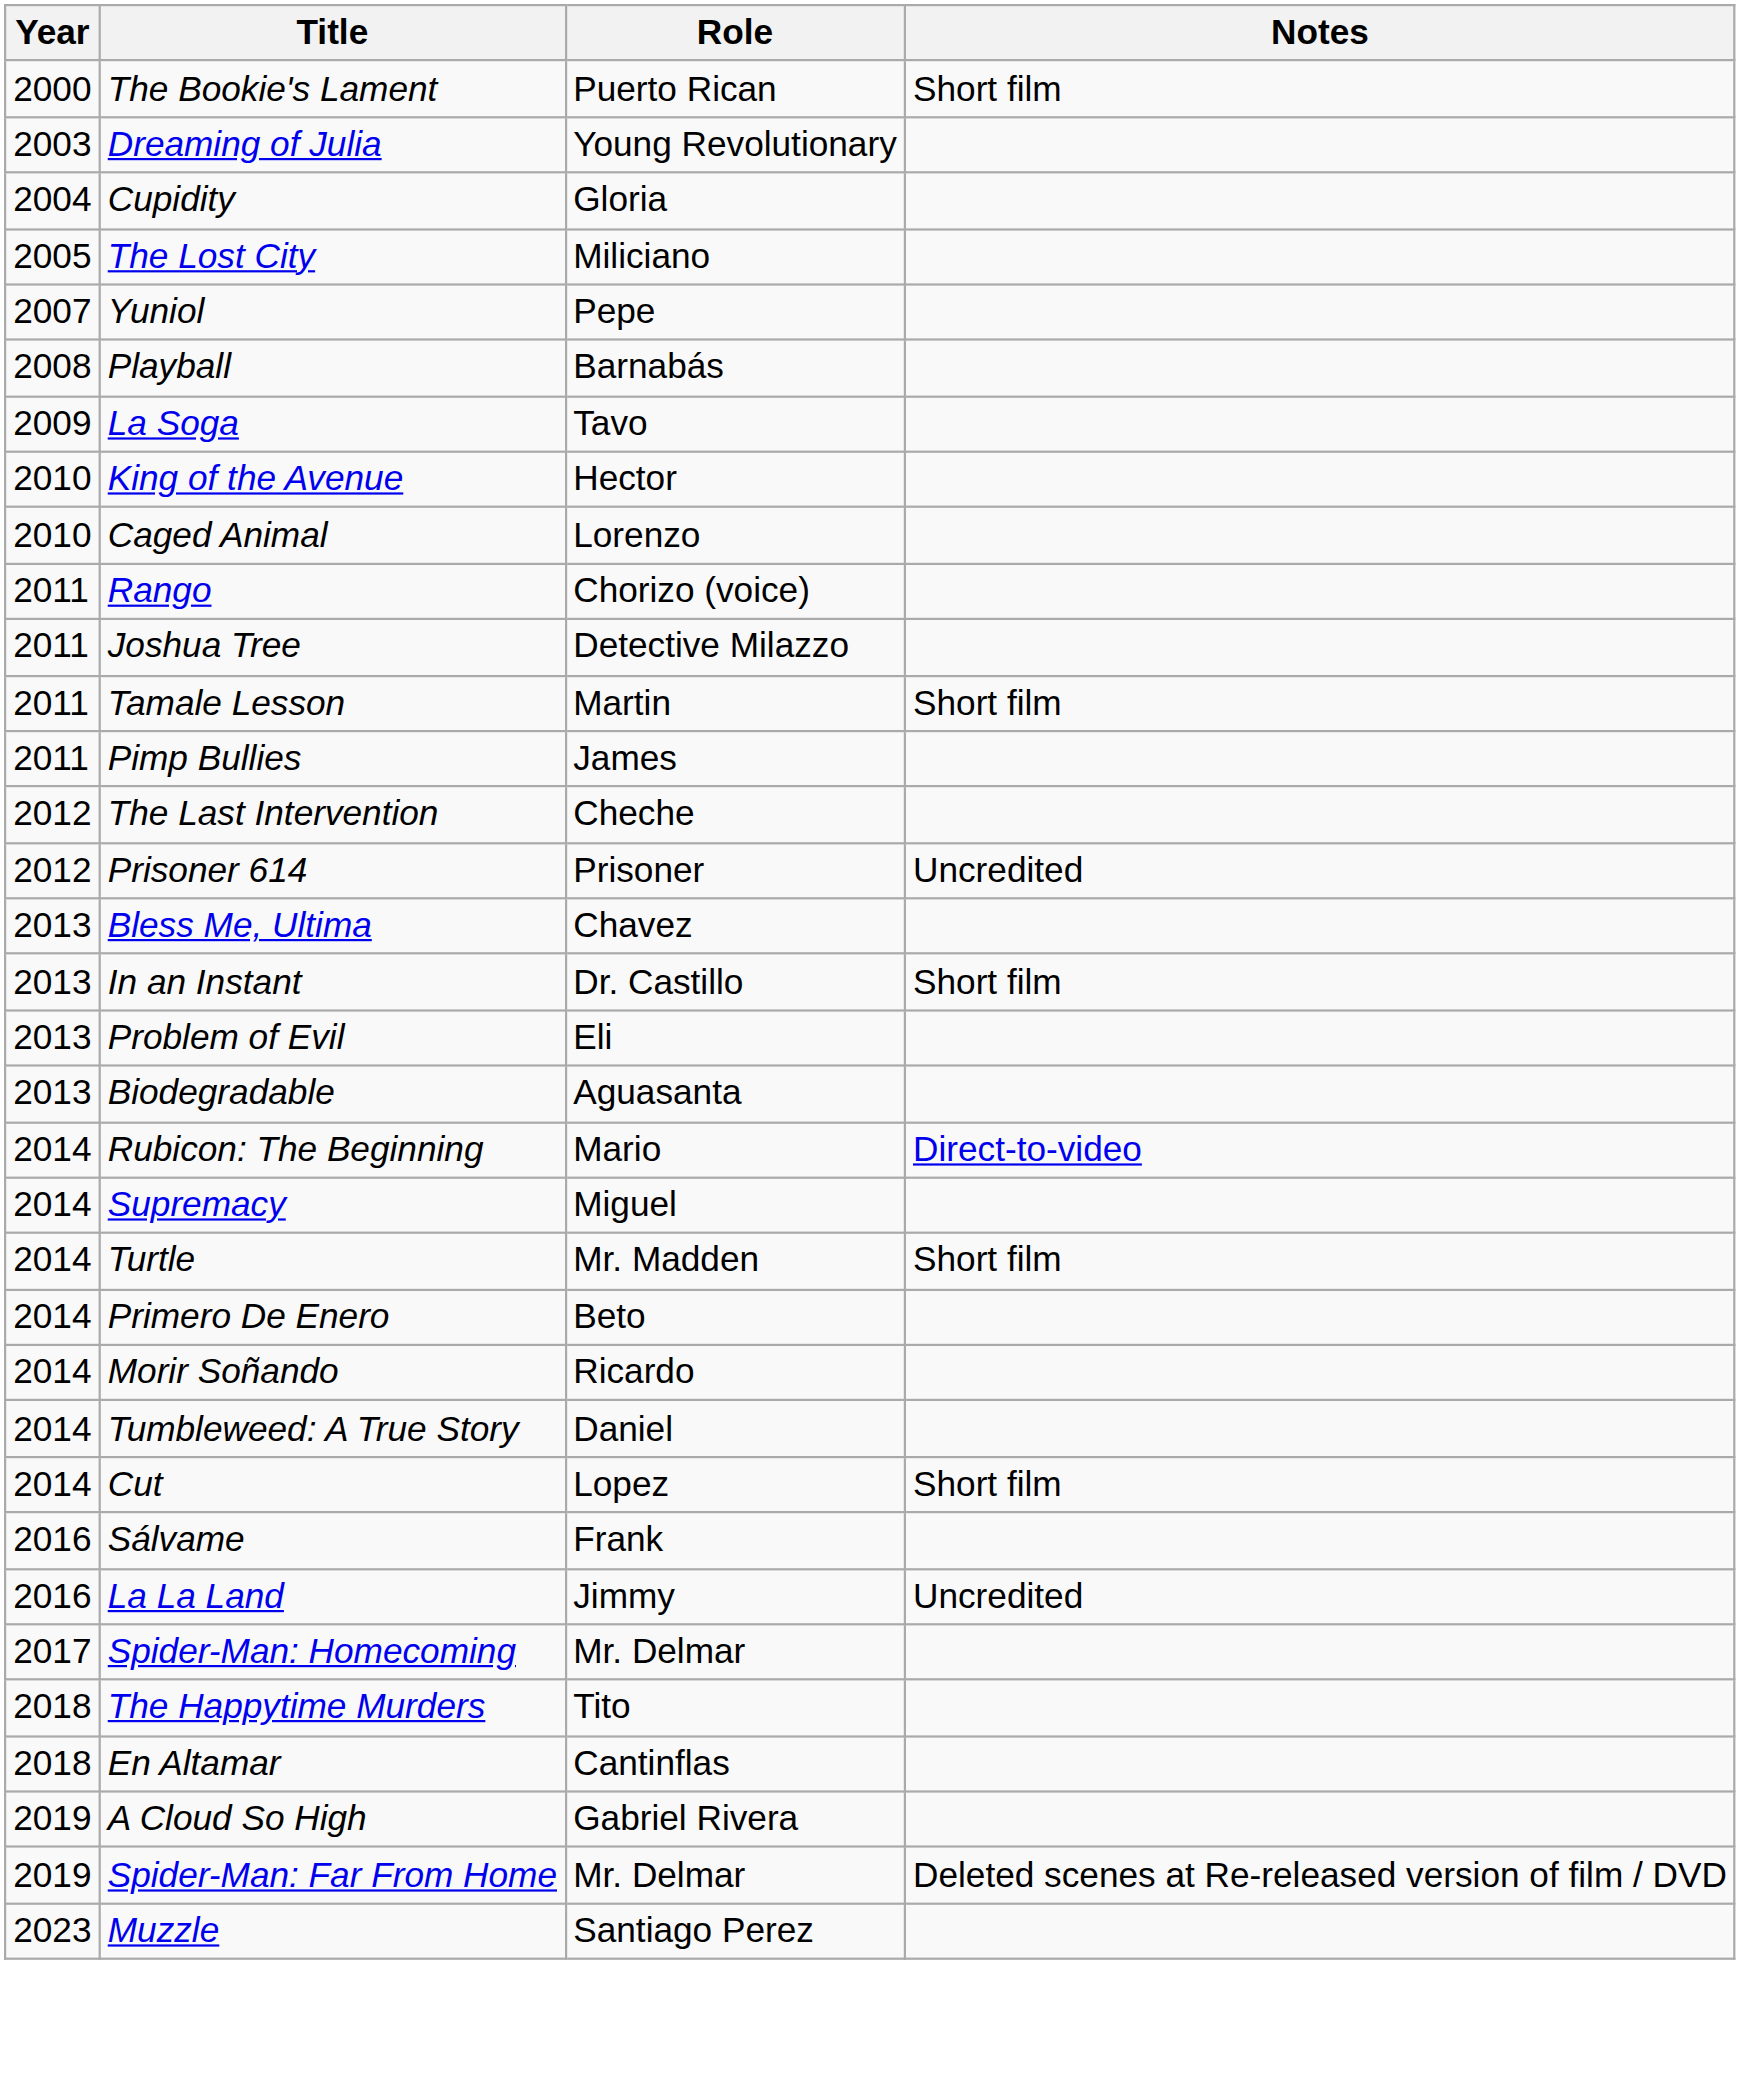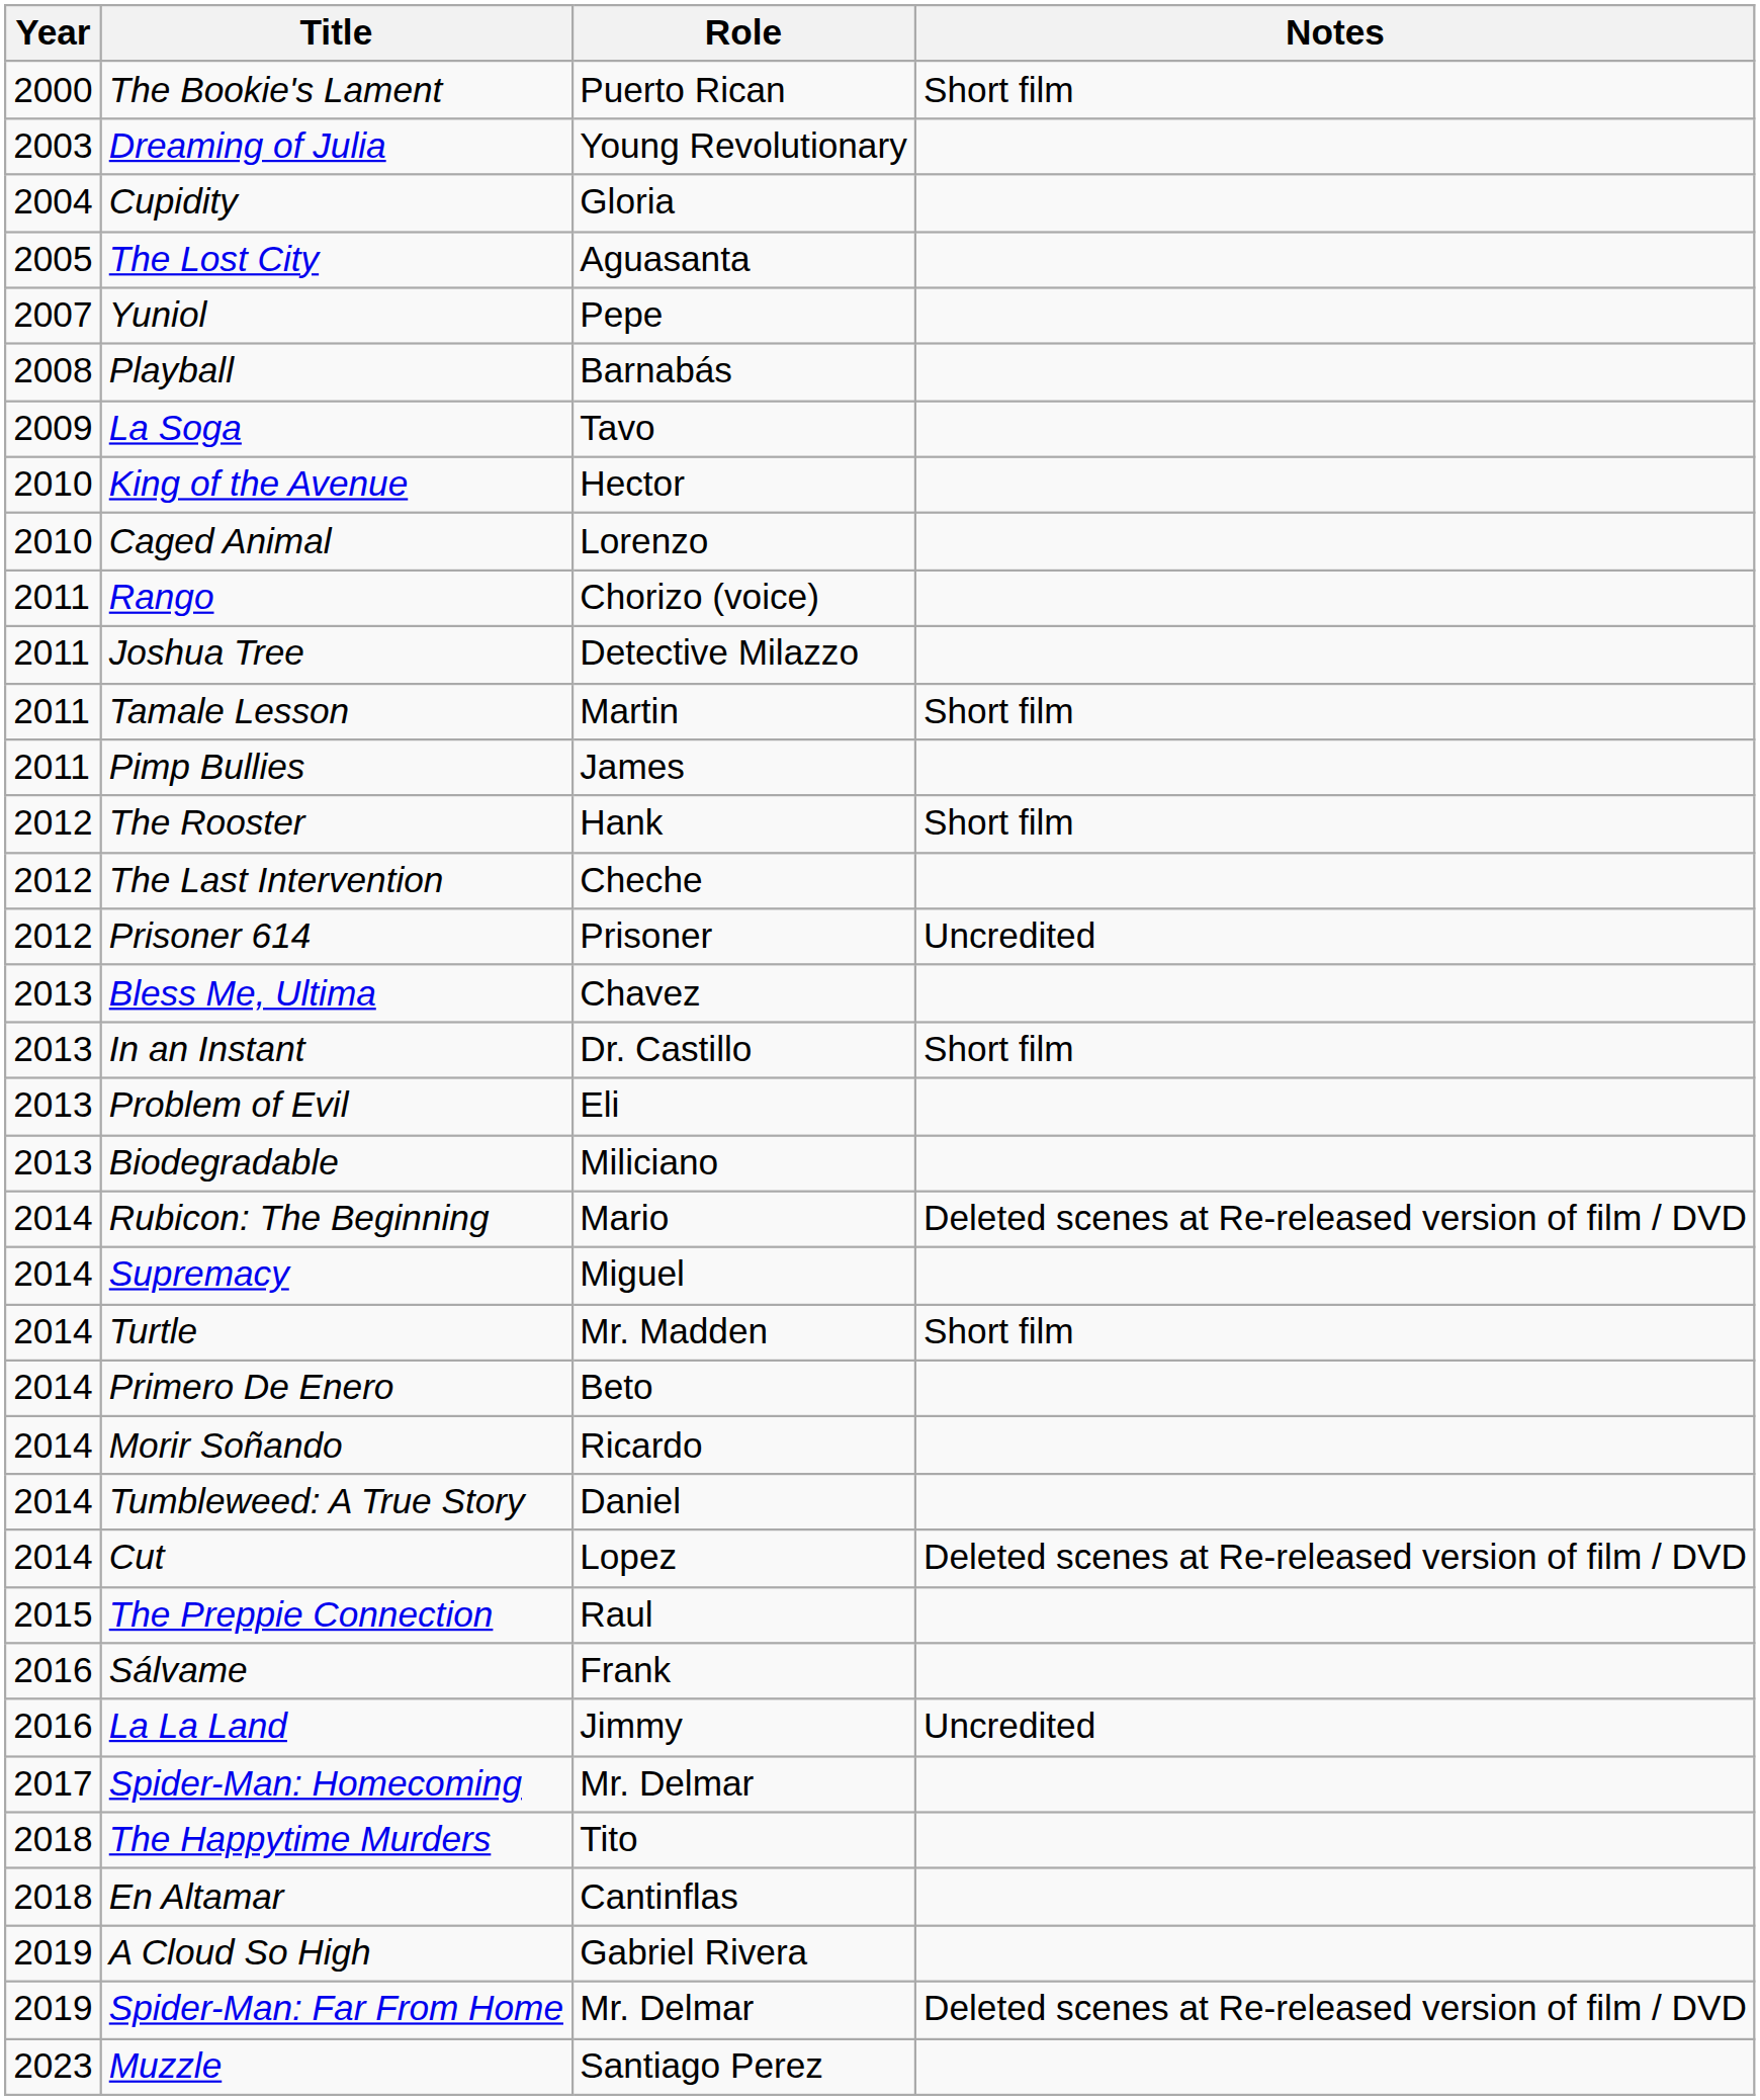The Lost City | Role: Miliciano -> Aguasanta
+ row: 2012 | The Rooster | Hank | Short film
Biodegradable | Role: Aguasanta -> Miliciano
Rubicon: The Beginning | Notes: Direct-to-video -> Deleted scenes at Re-released version of film / DVD
Cut | Notes: Short film -> Deleted scenes at Re-released version of film / DVD
+ row: 2015 | The Preppie Connection | Raul
